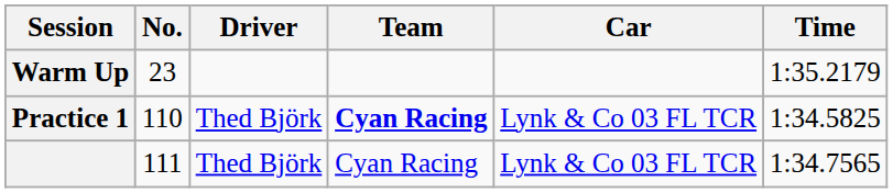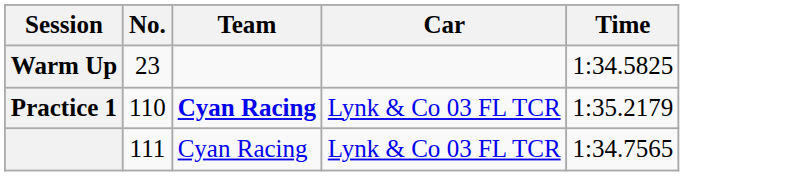- column: Driver | Thed Björk | Thed Björk
Warm Up | Time: 1:35.2179 -> 1:34.5825
Practice 1 | Time: 1:34.5825 -> 1:35.2179
